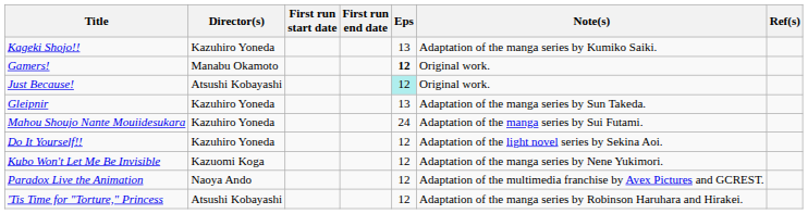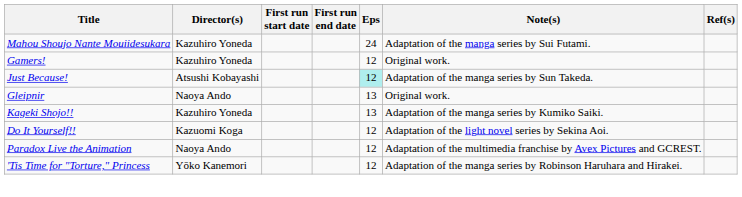rows swapped: Mahou Shoujo Nante Mouiidesukara <-> Kageki Shojo!!
Gamers! | Director(s): Manabu Okamoto -> Kazuhiro Yoneda
Gamers! | Eps: bold -> normal
Just Because! | Note(s): Original work. -> Adaptation of the manga series by Sun Takeda.
Gleipnir | Director(s): Kazuhiro Yoneda -> Naoya Ando
Gleipnir | Note(s): Adaptation of the manga series by Sun Takeda. -> Original work.
Do It Yourself!! | Director(s): Kazuhiro Yoneda -> Kazuomi Koga
- row: Kubo Won't Let Me Be Invisible | Kazuomi Koga | 12 | Adaptation of the manga series by Nene Yukimori.
'Tis Time for "Torture," Princess | Director(s): Atsushi Kobayashi -> Yōko Kanemori
